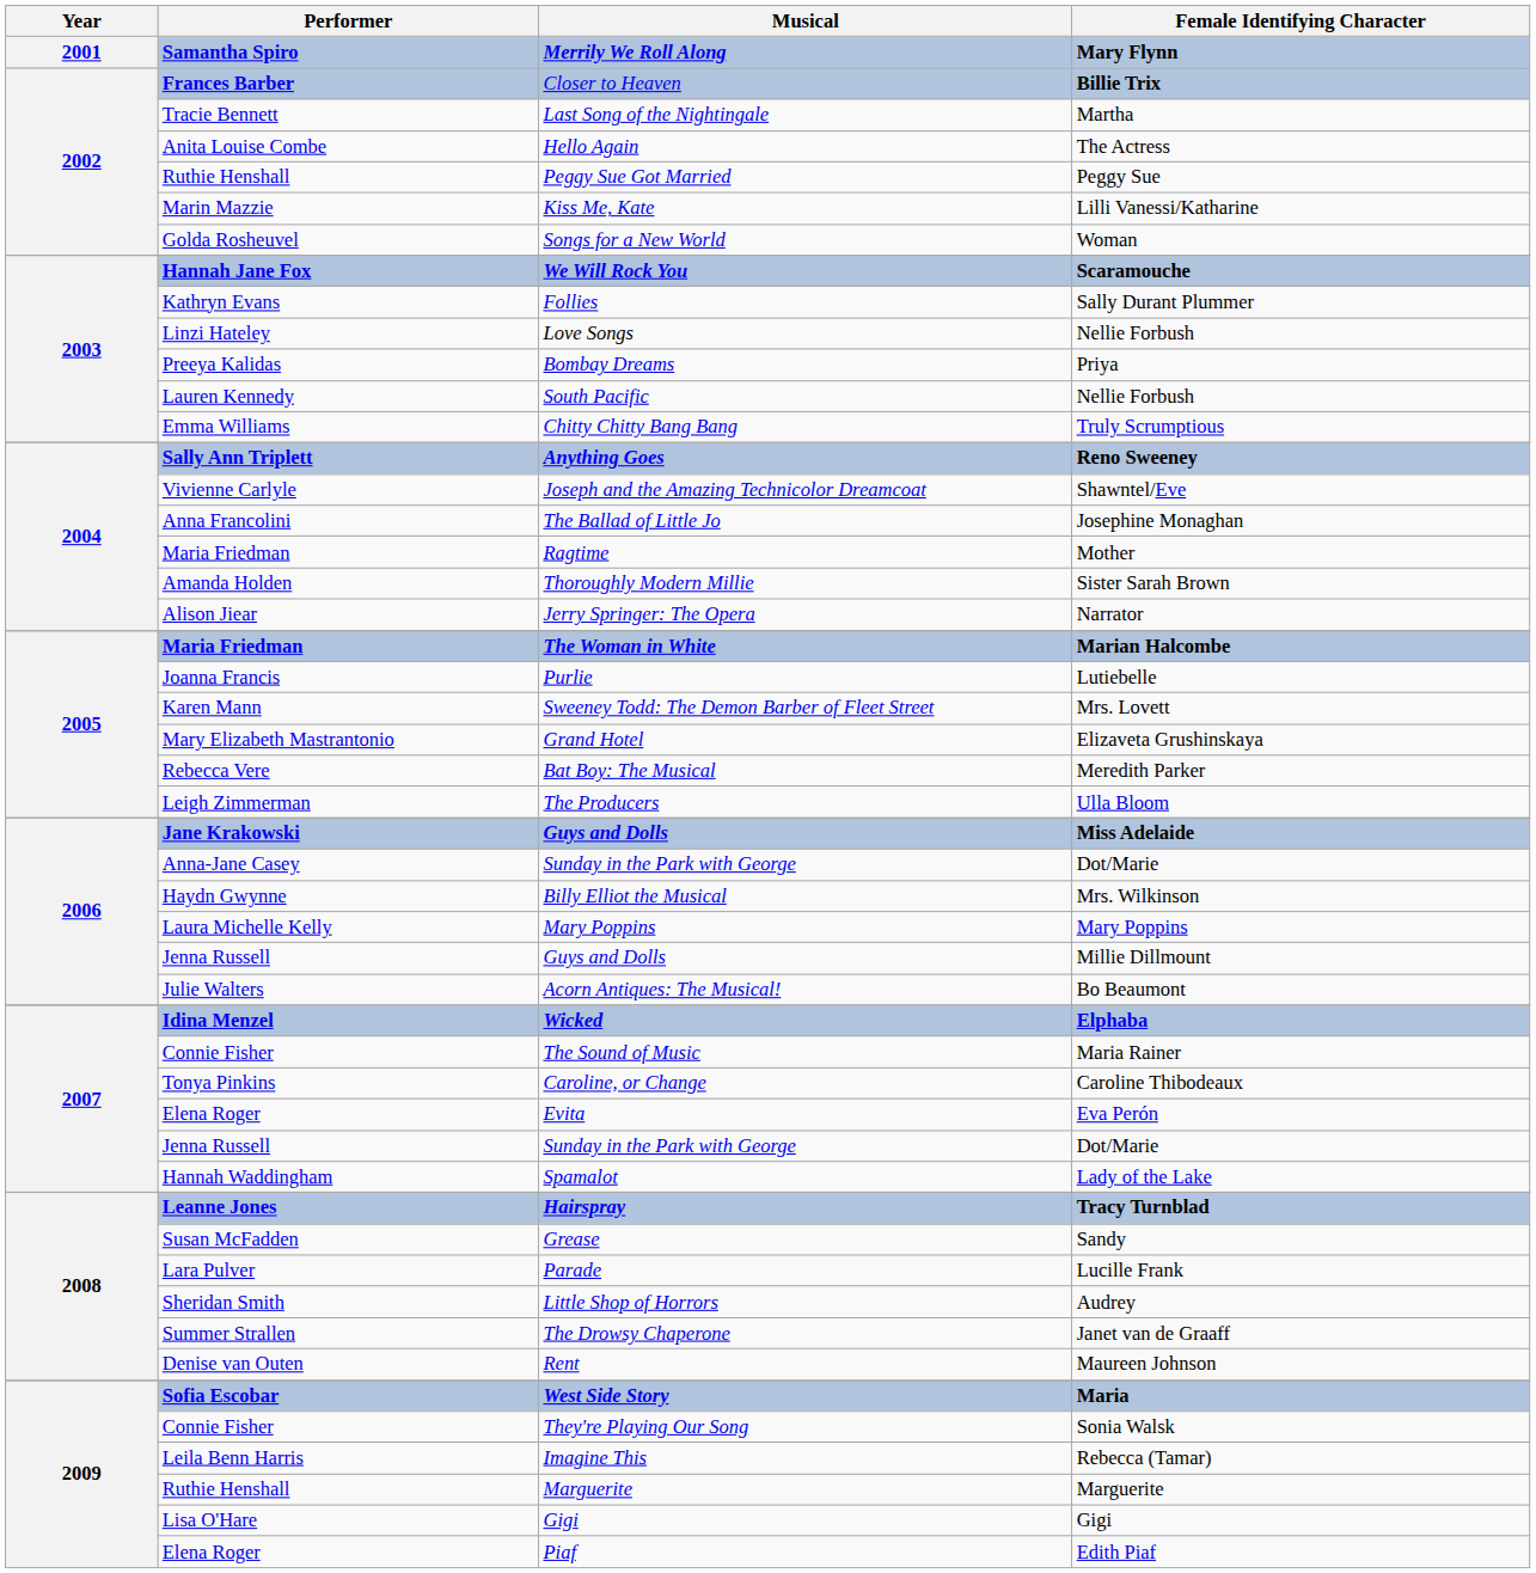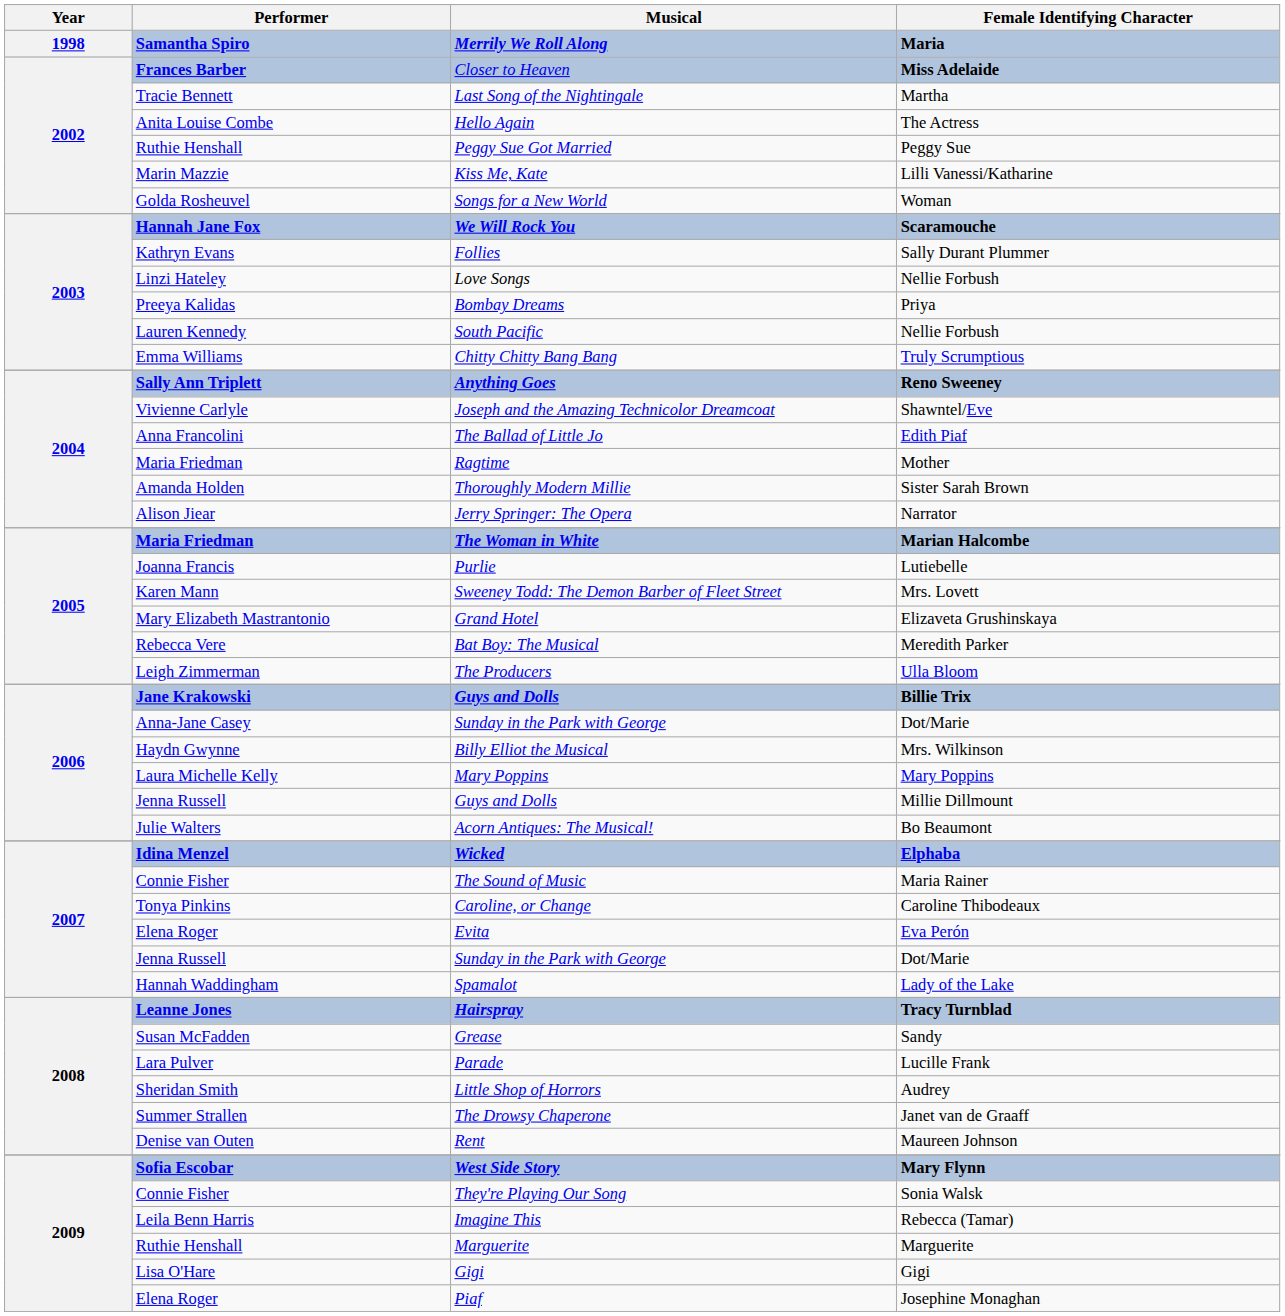Merrily We Roll Along | Year: 2001 -> 1998
Merrily We Roll Along | Female Identifying Character: Mary Flynn -> Maria
Closer to Heaven | Female Identifying Character: Billie Trix -> Miss Adelaide
The Ballad of Little Jo | Female Identifying Character: Josephine Monaghan -> Edith Piaf
Jane Krakowski / Guys and Dolls | Female Identifying Character: Miss Adelaide -> Billie Trix
West Side Story | Female Identifying Character: Maria -> Mary Flynn
Piaf | Female Identifying Character: Edith Piaf -> Josephine Monaghan
